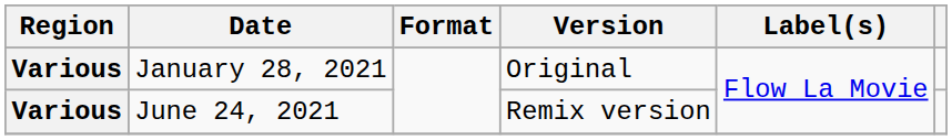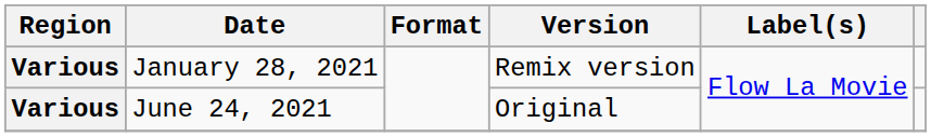January 28, 2021 | Version: Original -> Remix version
June 24, 2021 | Version: Remix version -> Original
